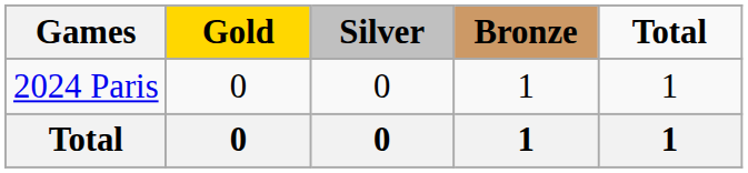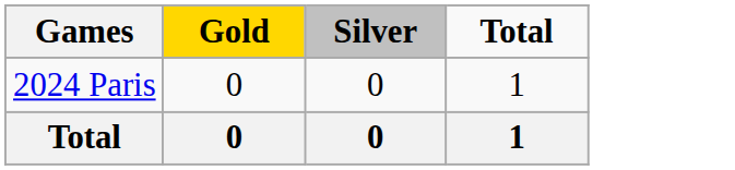- column: Bronze | 1 | 1
